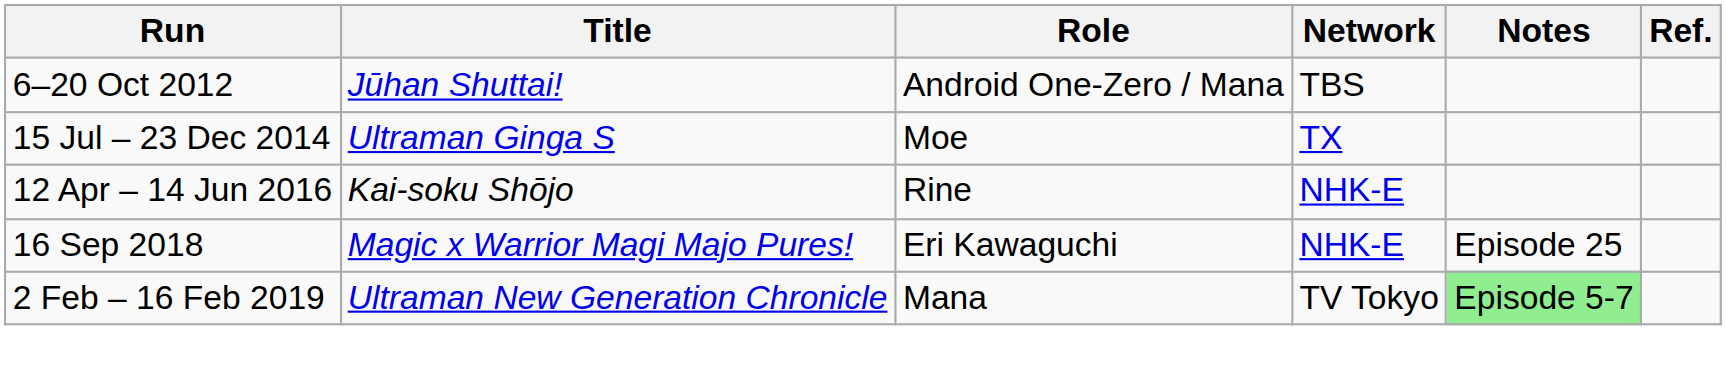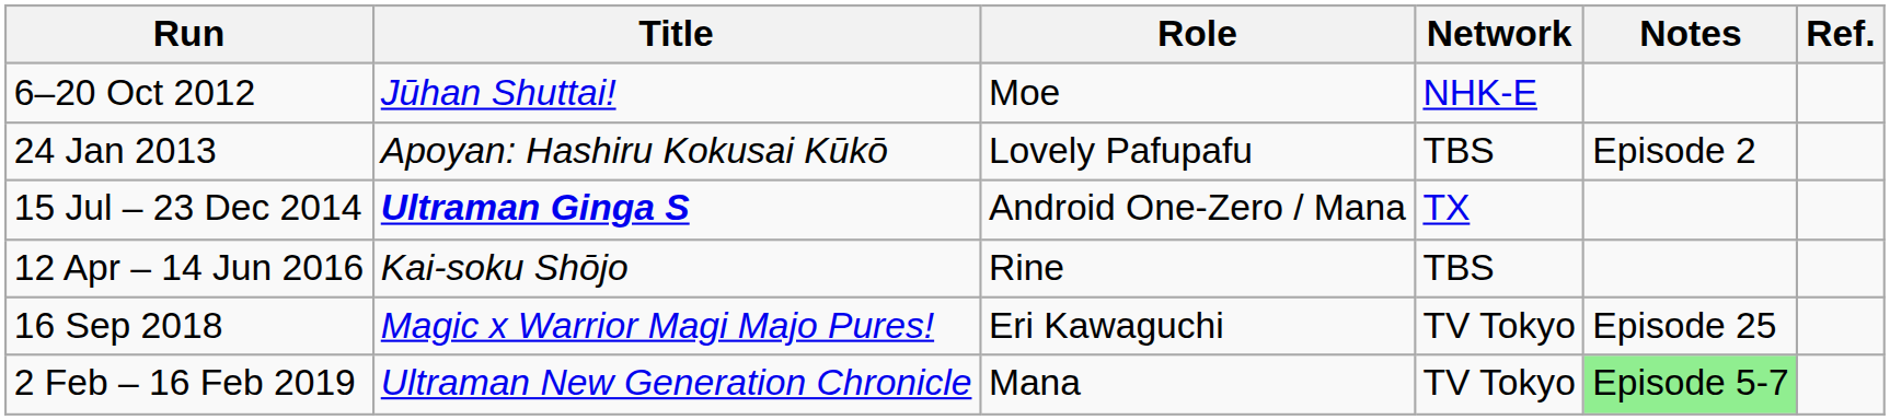6–20 Oct 2012 | Role: Android One-Zero / Mana -> Moe
6–20 Oct 2012 | Network: TBS -> NHK-E
+ row: 24 Jan 2013 | Apoyan: Hashiru Kokusai Kūkō | Lovely Pafupafu | TBS | Episode 2
15 Jul – 23 Dec 2014 | Title: normal -> bold
15 Jul – 23 Dec 2014 | Role: Moe -> Android One-Zero / Mana
12 Apr – 14 Jun 2016 | Network: NHK-E -> TBS
16 Sep 2018 | Network: NHK-E -> TV Tokyo
